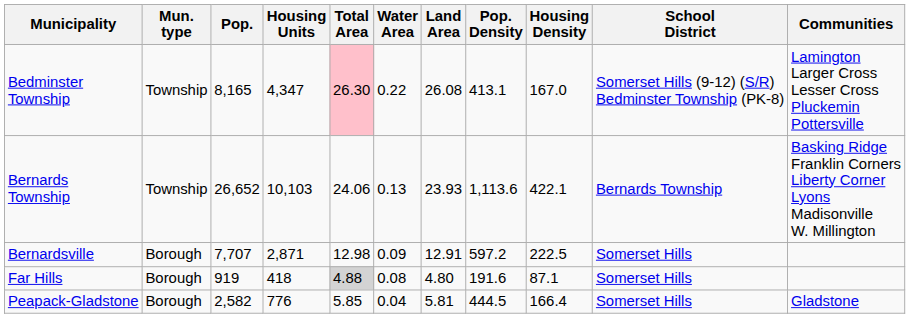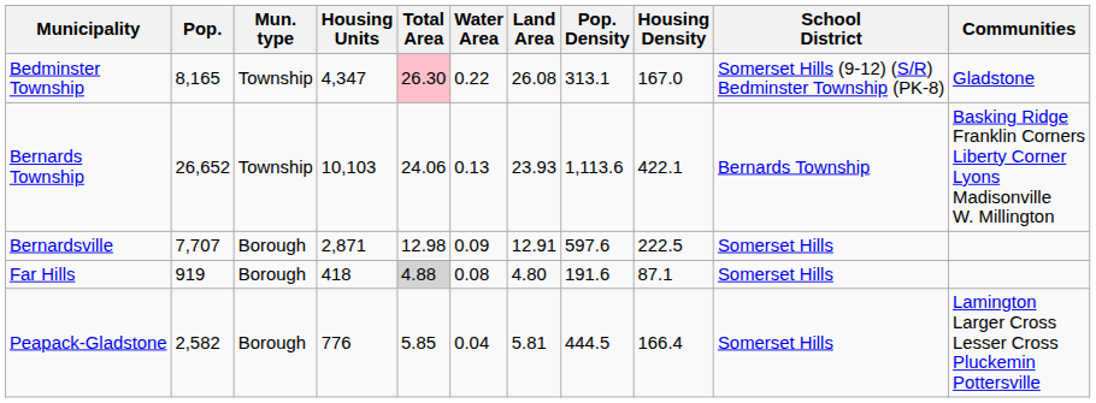columns swapped: Mun. type <-> Pop.
Bedminster Township | Pop. Density: 413.1 -> 313.1
Bedminster Township | Communities: Lamington Larger Cross Lesser Cross Pluckemin Pottersville -> Gladstone
Bernardsville | Pop. Density: 597.2 -> 597.6
Peapack-Gladstone | Communities: Gladstone -> Lamington Larger Cross Lesser Cross Pluckemin Pottersville
